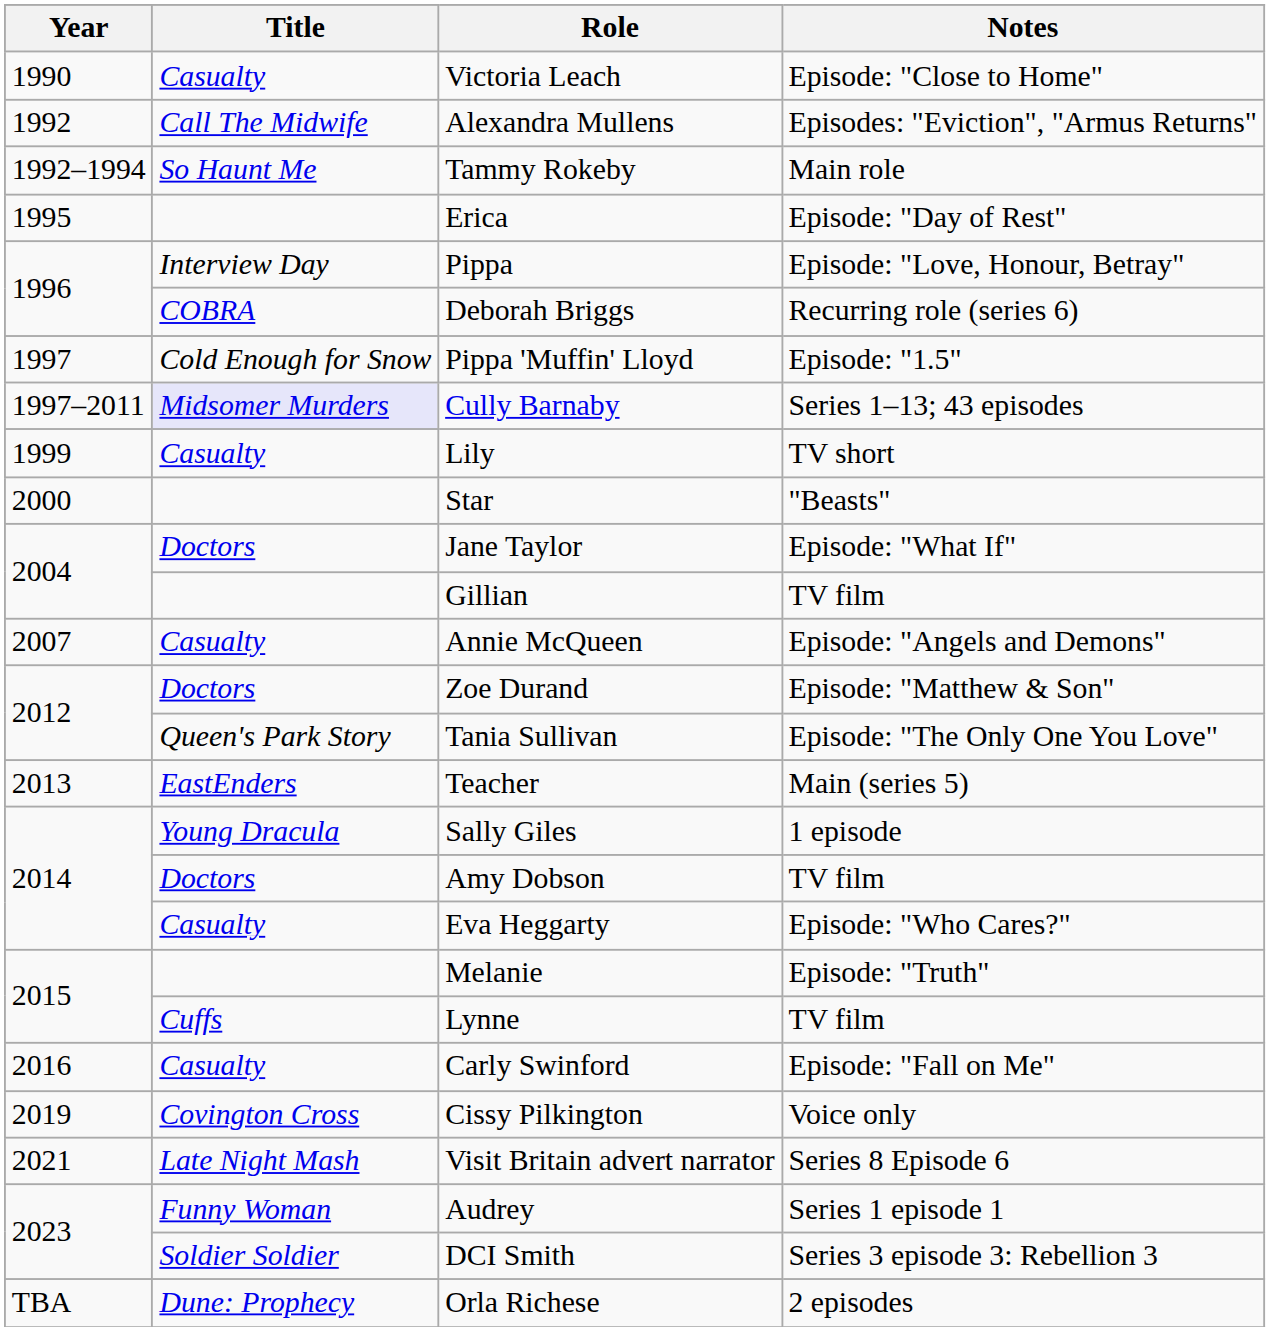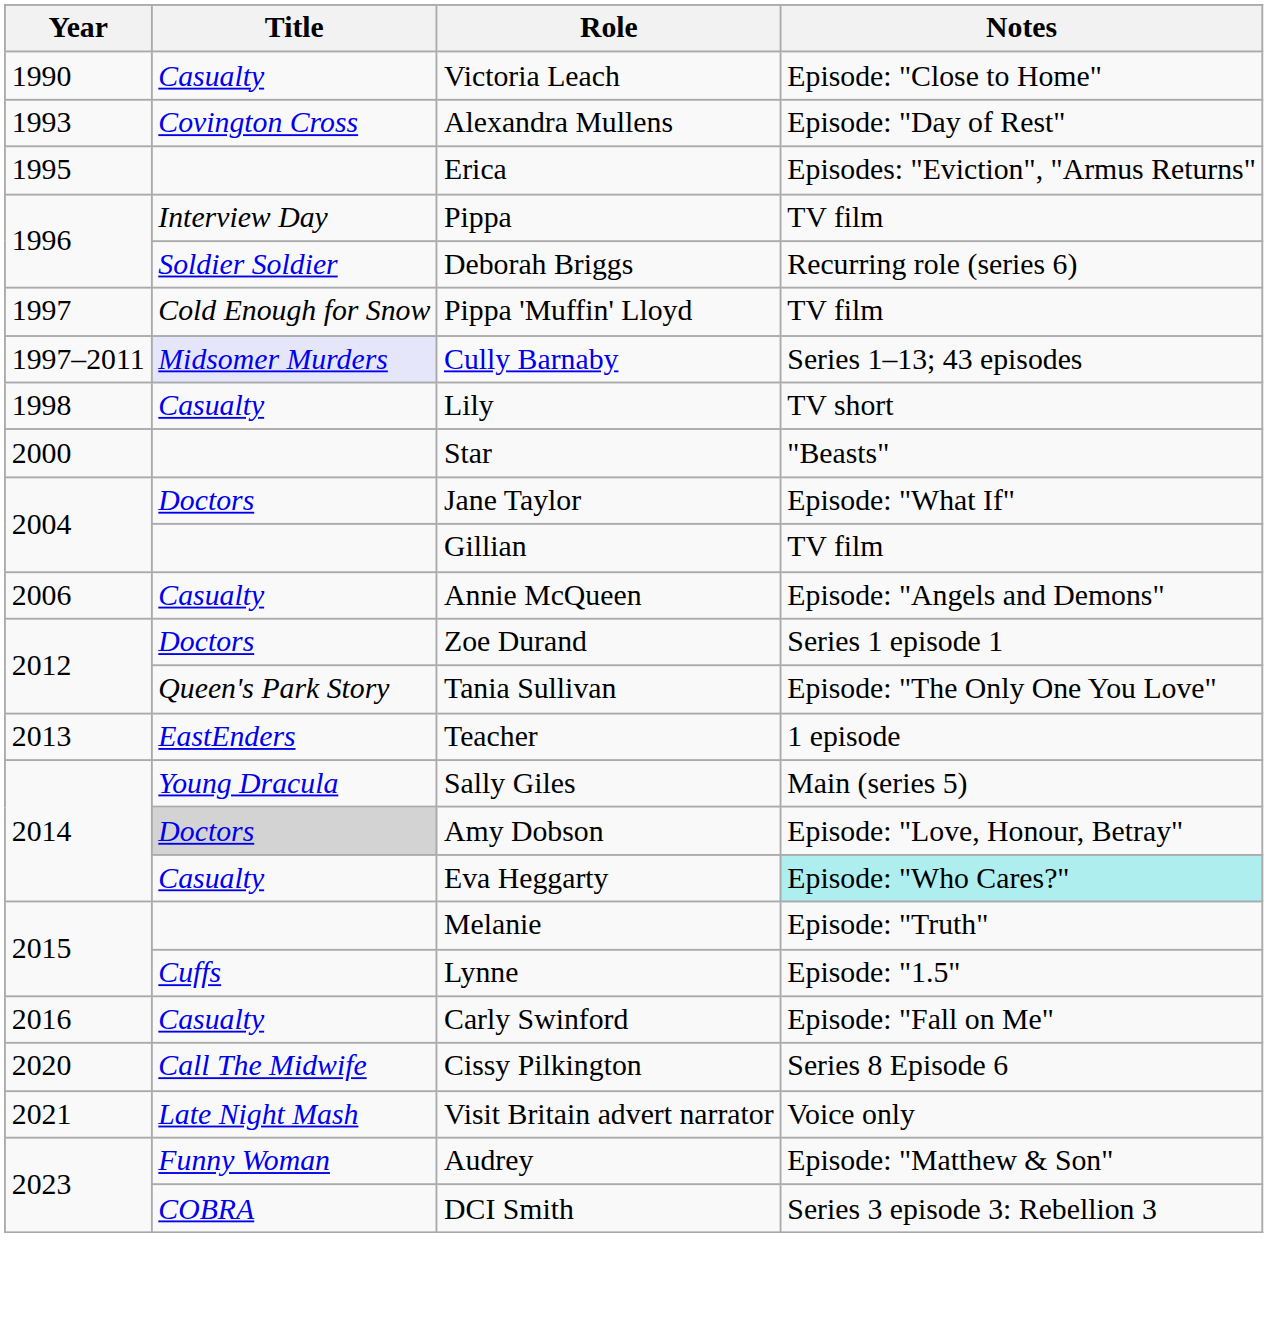Alexandra Mullens | Year: 1992 -> 1993
Alexandra Mullens | Title: Call The Midwife -> Covington Cross
Alexandra Mullens | Notes: Episodes: "Eviction", "Armus Returns" -> Episode: "Day of Rest"
- row: 1992–1994 | So Haunt Me | Tammy Rokeby | Main role
Erica | Notes: Episode: "Day of Rest" -> Episodes: "Eviction", "Armus Returns"
Pippa | Notes: Episode: "Love, Honour, Betray" -> TV film
Deborah Briggs | Title: COBRA -> Soldier Soldier
Pippa 'Muffin' Lloyd | Notes: Episode: "1.5" -> TV film
Lily | Year: 1999 -> 1998
Annie McQueen | Year: 2007 -> 2006
Zoe Durand | Notes: Episode: "Matthew & Son" -> Series 1 episode 1
Teacher | Notes: Main (series 5) -> 1 episode
Sally Giles | Notes: 1 episode -> Main (series 5)
Amy Dobson | Title: no background -> lightgrey background
Amy Dobson | Notes: TV film -> Episode: "Love, Honour, Betray"
Eva Heggarty | Notes: no background -> paleturquoise background
Lynne | Notes: TV film -> Episode: "1.5"
Cissy Pilkington | Year: 2019 -> 2020
Cissy Pilkington | Title: Covington Cross -> Call The Midwife
Cissy Pilkington | Notes: Voice only -> Series 8 Episode 6
Visit Britain advert narrator | Notes: Series 8 Episode 6 -> Voice only
Audrey | Notes: Series 1 episode 1 -> Episode: "Matthew & Son"
DCI Smith | Title: Soldier Soldier -> COBRA
- row: TBA | Dune: Prophecy | Orla Richese | 2 episodes
